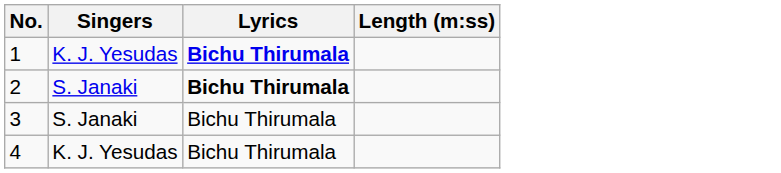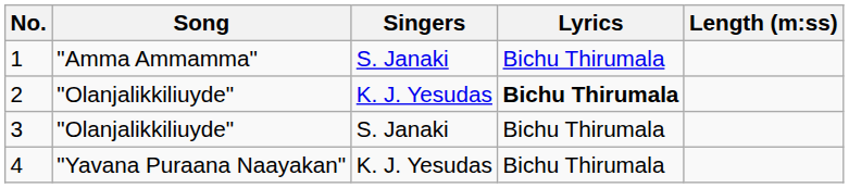+ column: Song | "Amma Ammamma" | "Olanjalikkiliuyde" | "Olanjalikkiliuyde" | "Yavana Puraana Naayakan"
1 | Singers: K. J. Yesudas -> S. Janaki
1 | Lyrics: bold -> normal
2 | Singers: S. Janaki -> K. J. Yesudas
